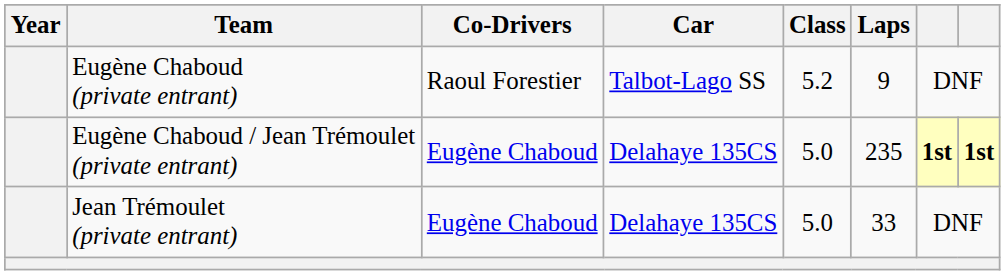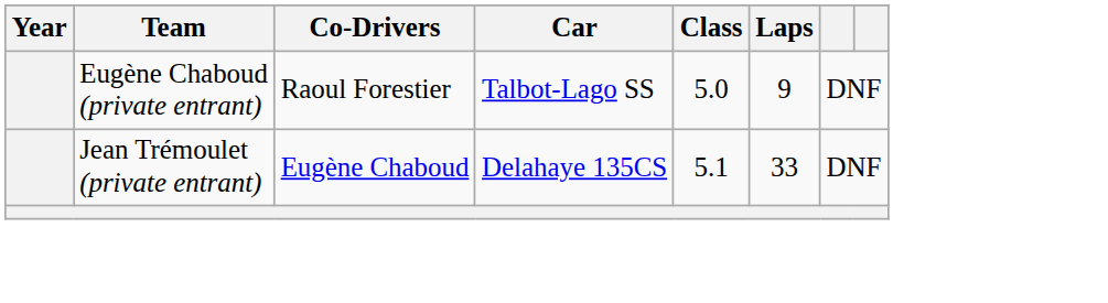Eugène Chaboud (private entrant) | Class: 5.2 -> 5.0
- row: Eugène Chaboud / Jean Trémoulet (private entrant) | Eugène Chaboud | Delahaye 135CS | 5.0 | 235 | 1st | 1st
Jean Trémoulet (private entrant) | Class: 5.0 -> 5.1
